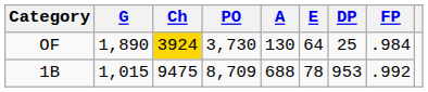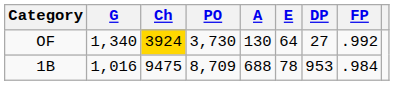OF | G: 1,890 -> 1,340
OF | DP: 25 -> 27
OF | FP: .984 -> .992
1B | G: 1,015 -> 1,016
1B | FP: .992 -> .984
